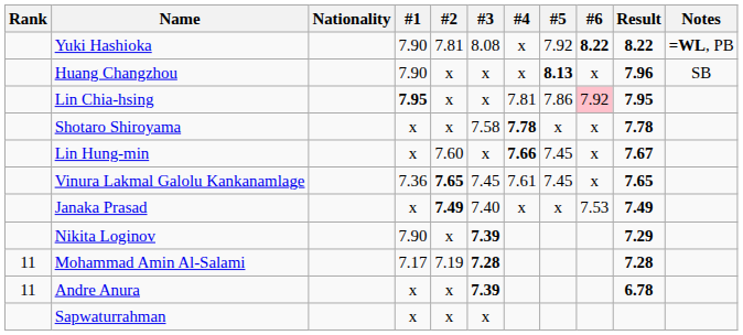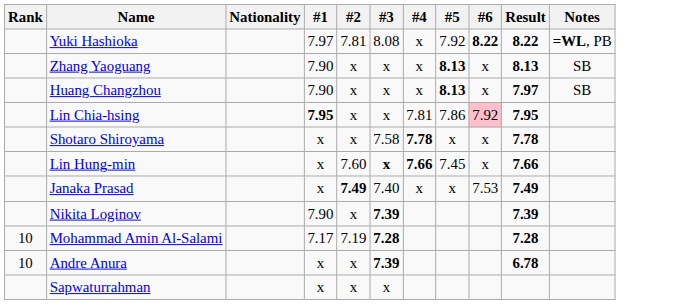Yuki Hashioka | #1: 7.90 -> 7.97
+ row: Zhang Yaoguang | 7.90 | x | x | x | 8.13 | x | 8.13 | SB
Huang Changzhou | Result: 7.96 -> 7.97
Lin Hung-min | #3: normal -> bold
Lin Hung-min | Result: 7.67 -> 7.66
- row: Vinura Lakmal Galolu Kankanamlage | 7.36 | 7.65 | 7.45 | 7.61 | 7.45 | x | 7.65
Nikita Loginov | Result: 7.29 -> 7.39
Mohammad Amin Al-Salami | Rank: 11 -> 10
Andre Anura | Rank: 11 -> 10
